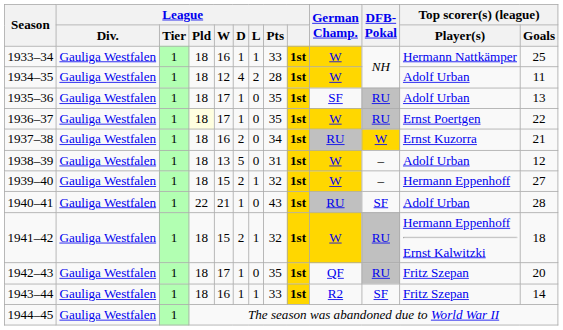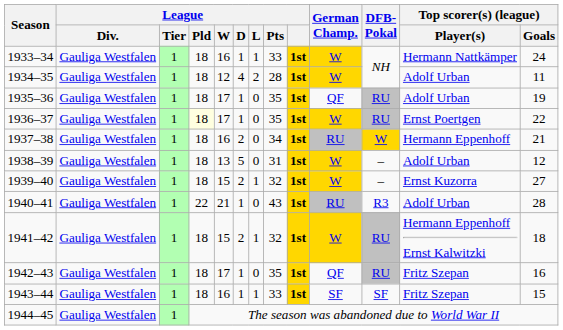1933–34 | Top scorer(s) (league) / Goals: 25 -> 24
1935–36 | German Champ.: SF -> QF
1935–36 | Top scorer(s) (league) / Goals: 13 -> 19
1937–38 | Top scorer(s) (league) / Player(s): Ernst Kuzorra -> Hermann Eppenhoff
1939–40 | Top scorer(s) (league) / Player(s): Hermann Eppenhoff -> Ernst Kuzorra
1940–41 | DFB- Pokal: SF -> R3
1942–43 | Top scorer(s) (league) / Goals: 20 -> 16
1943–44 | German Champ.: R2 -> SF
1943–44 | Top scorer(s) (league) / Goals: 14 -> 15
